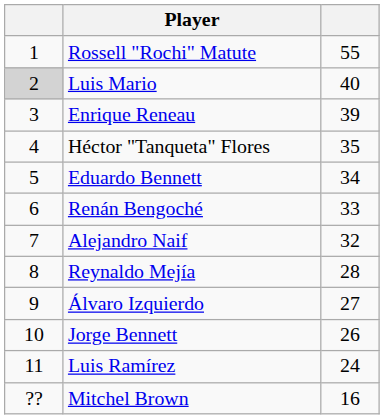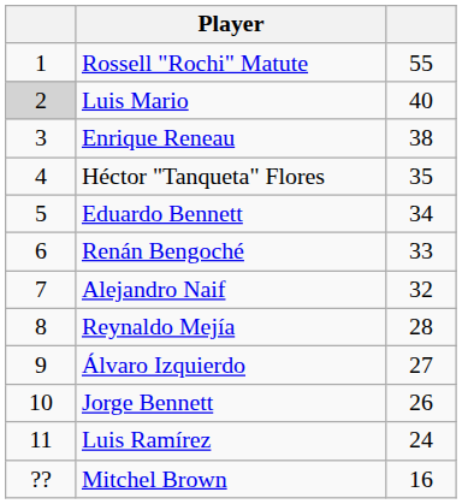Enrique Reneau | column 3: 39 -> 38
